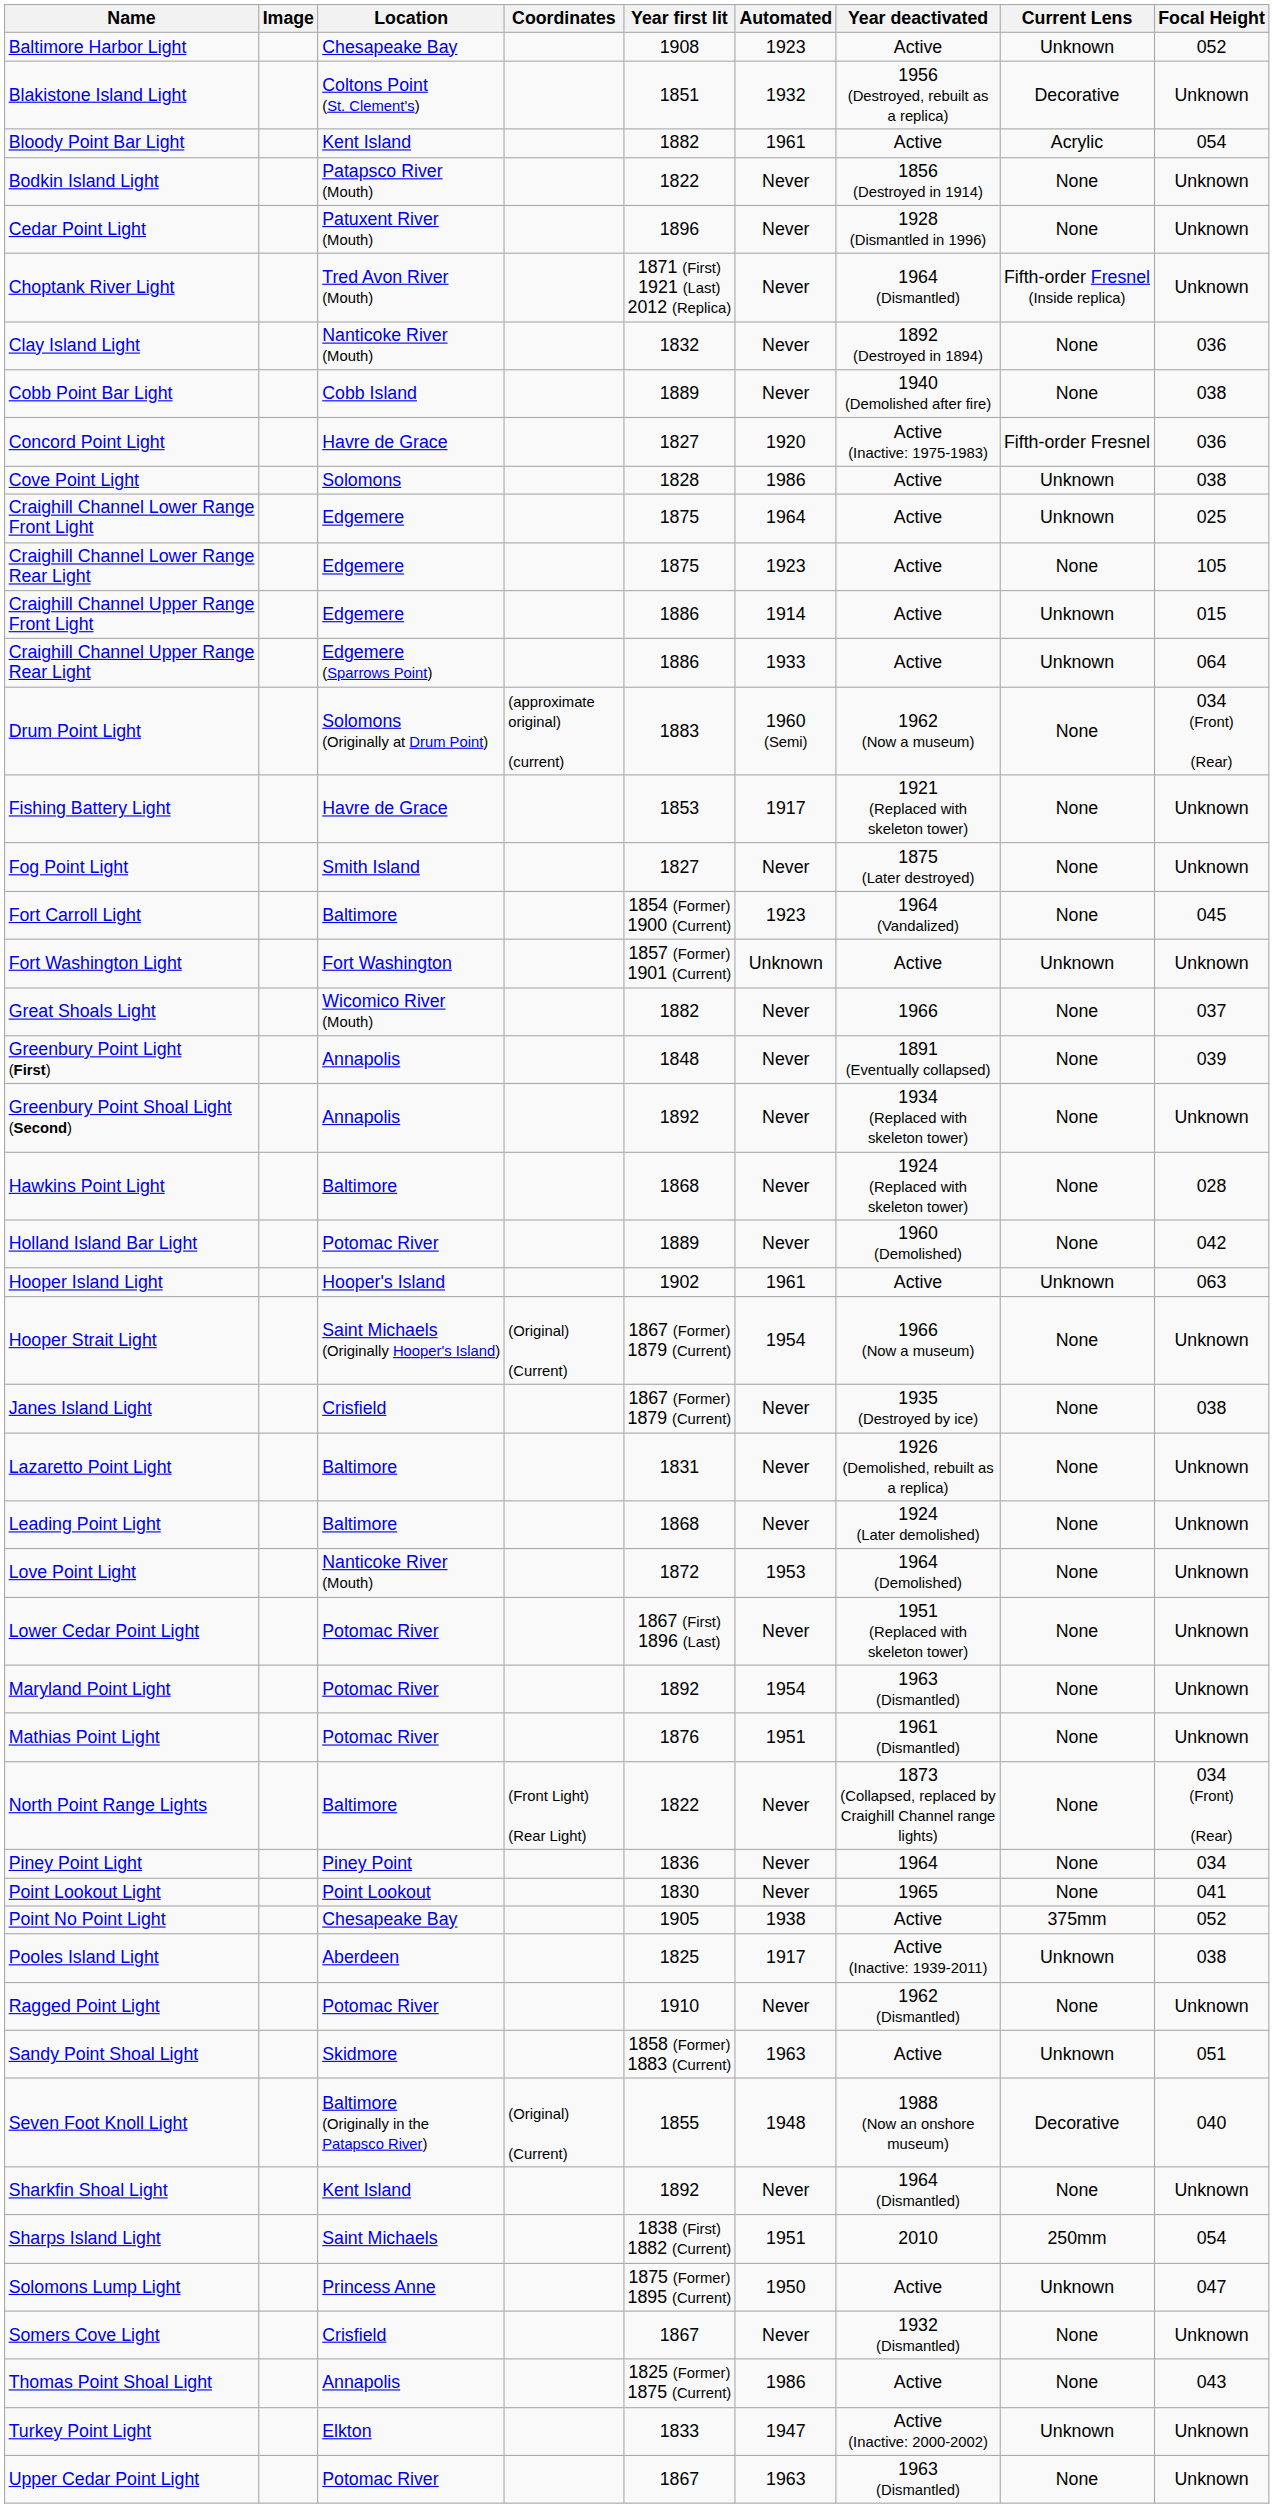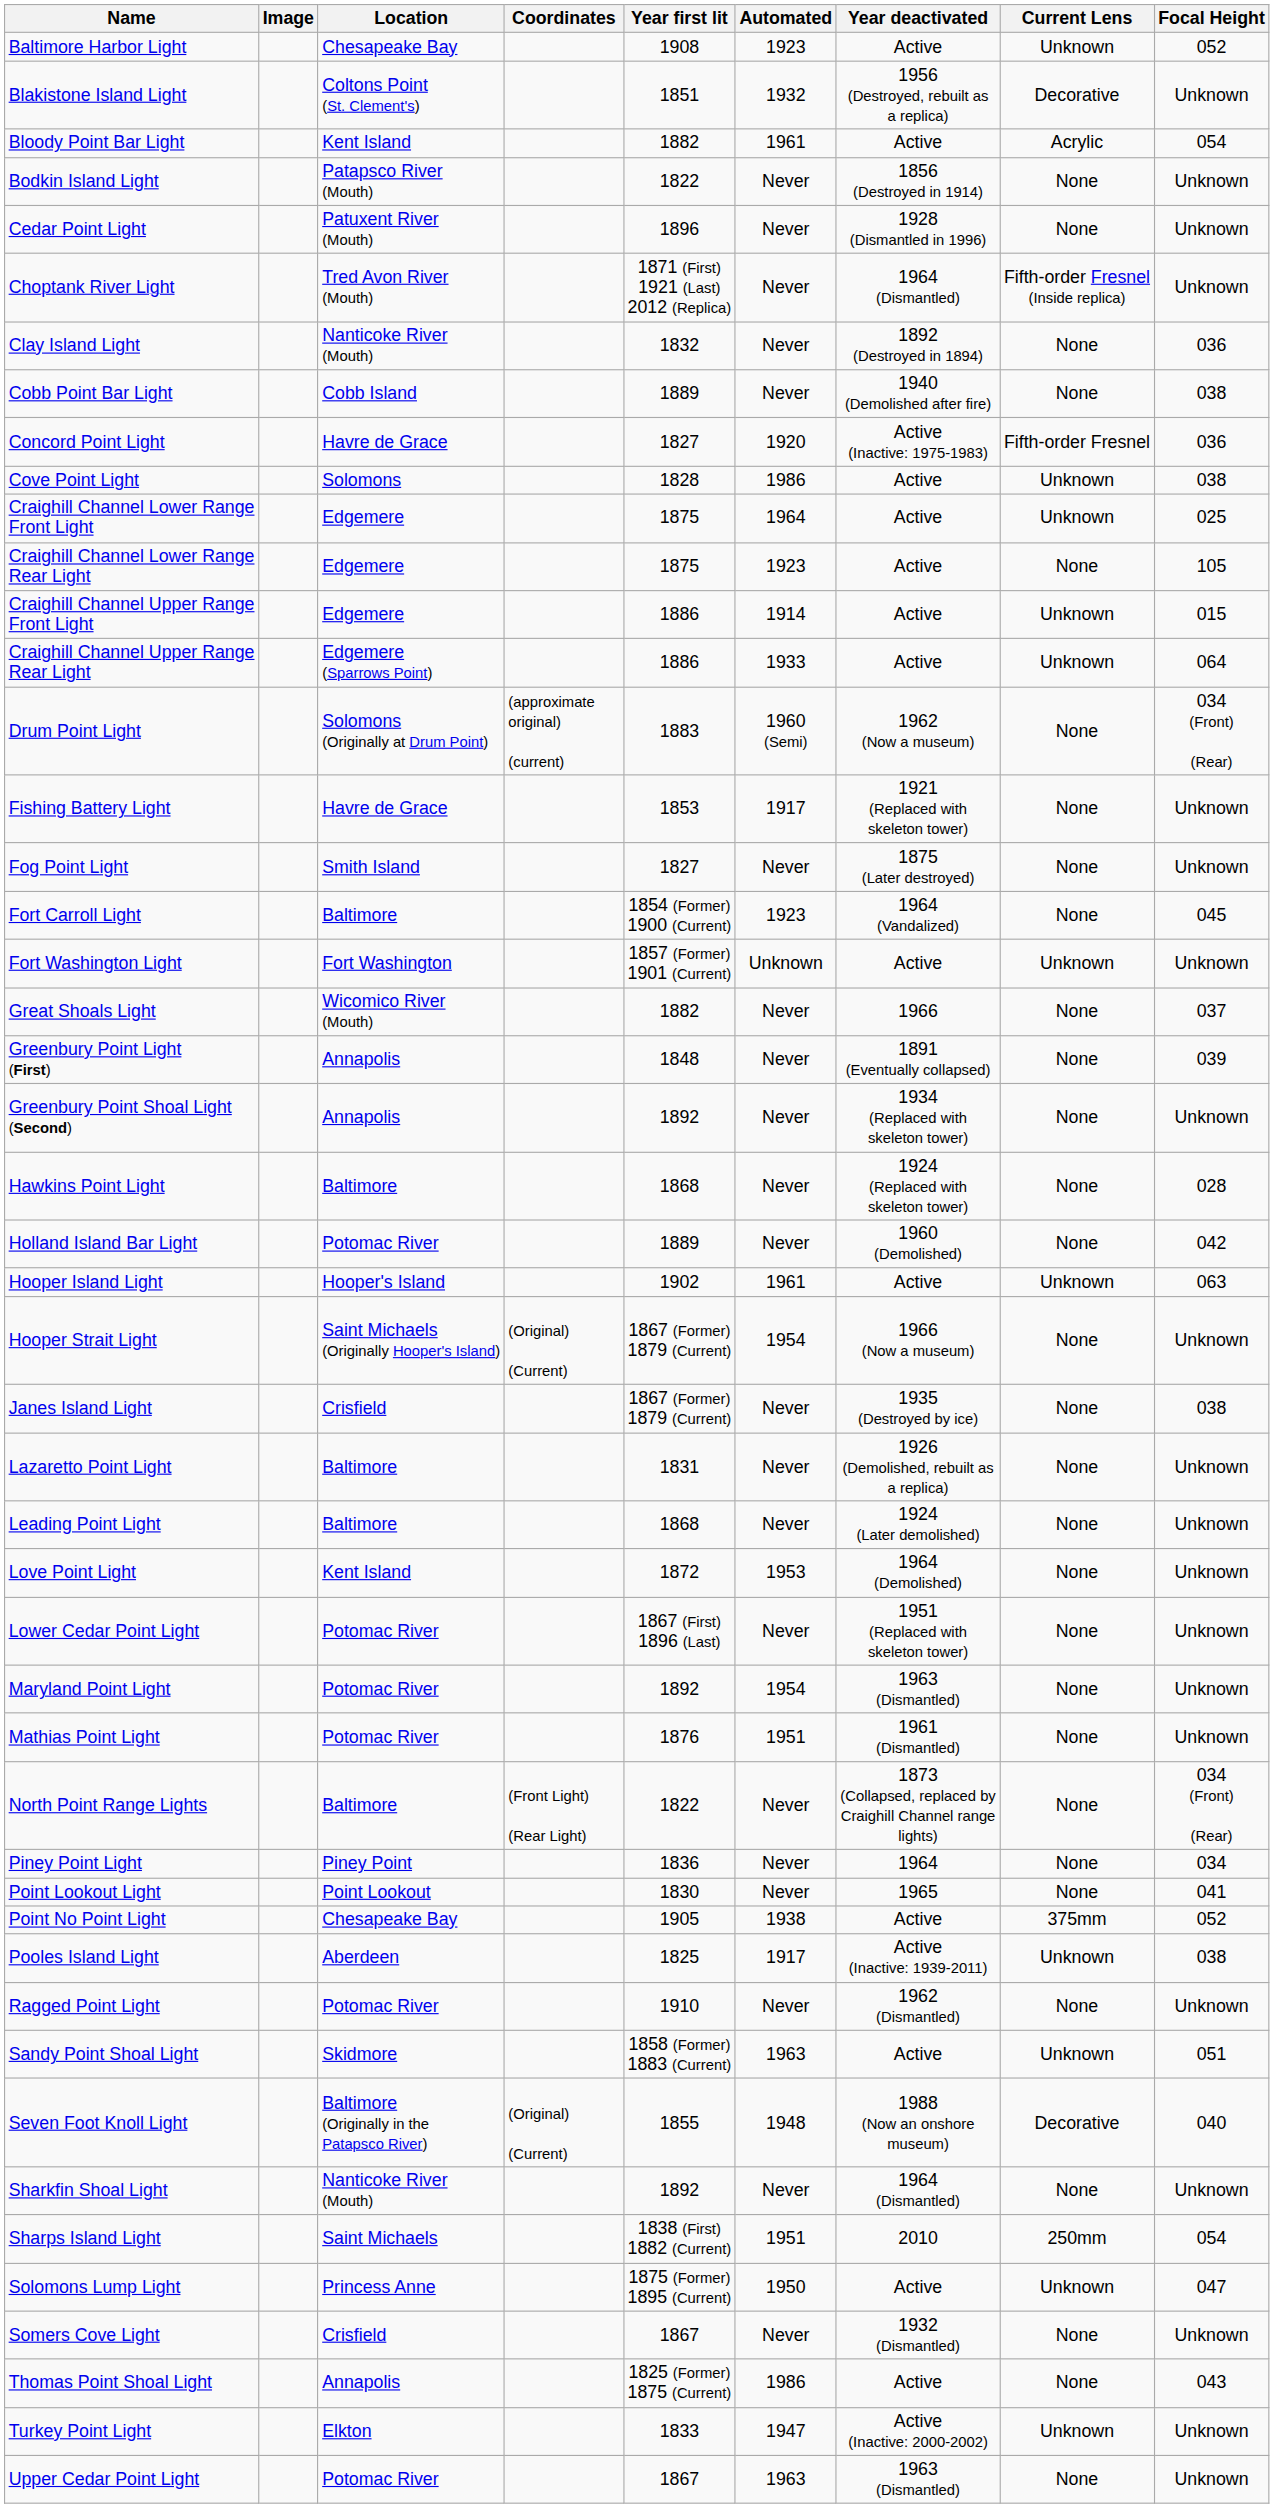Love Point Light | Location: Nanticoke River (Mouth) -> Kent Island
Sharkfin Shoal Light | Location: Kent Island -> Nanticoke River (Mouth)
